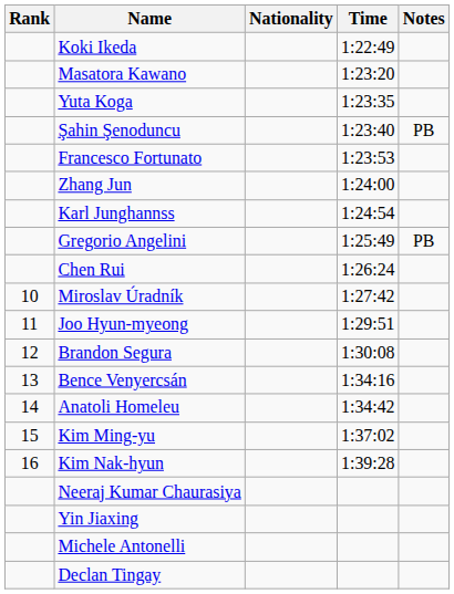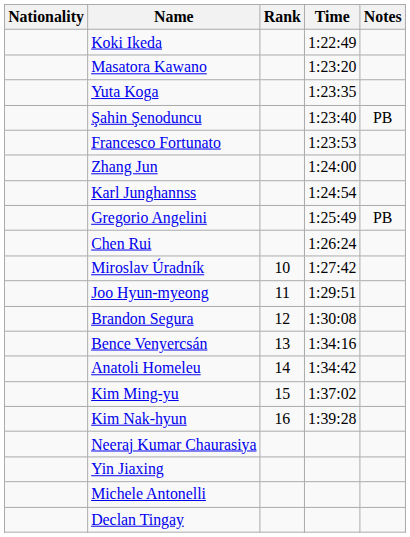columns swapped: Rank <-> Nationality
